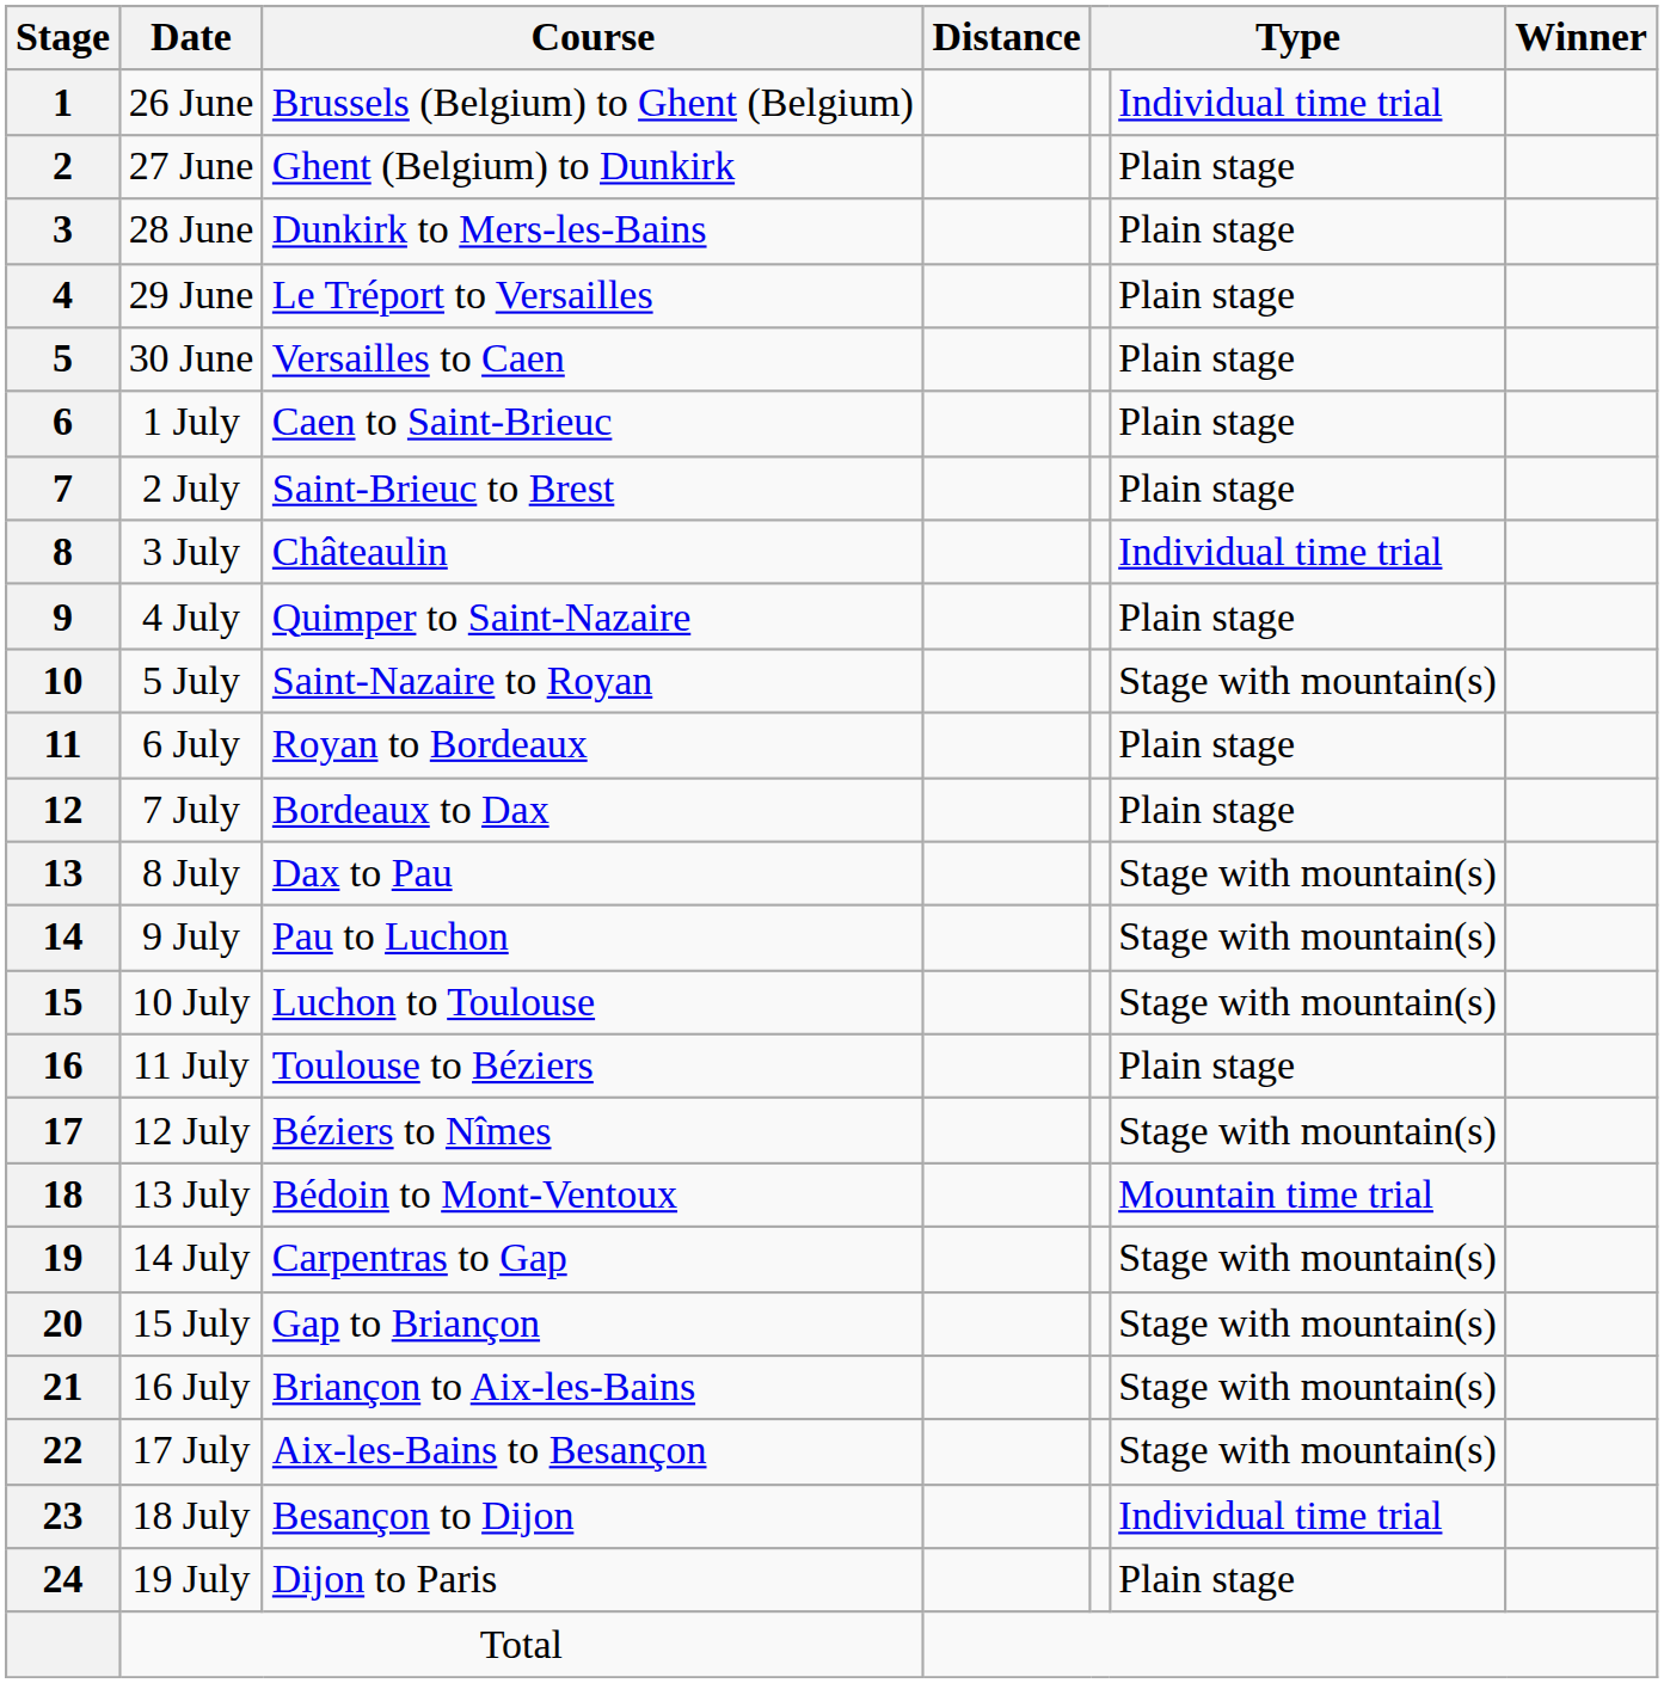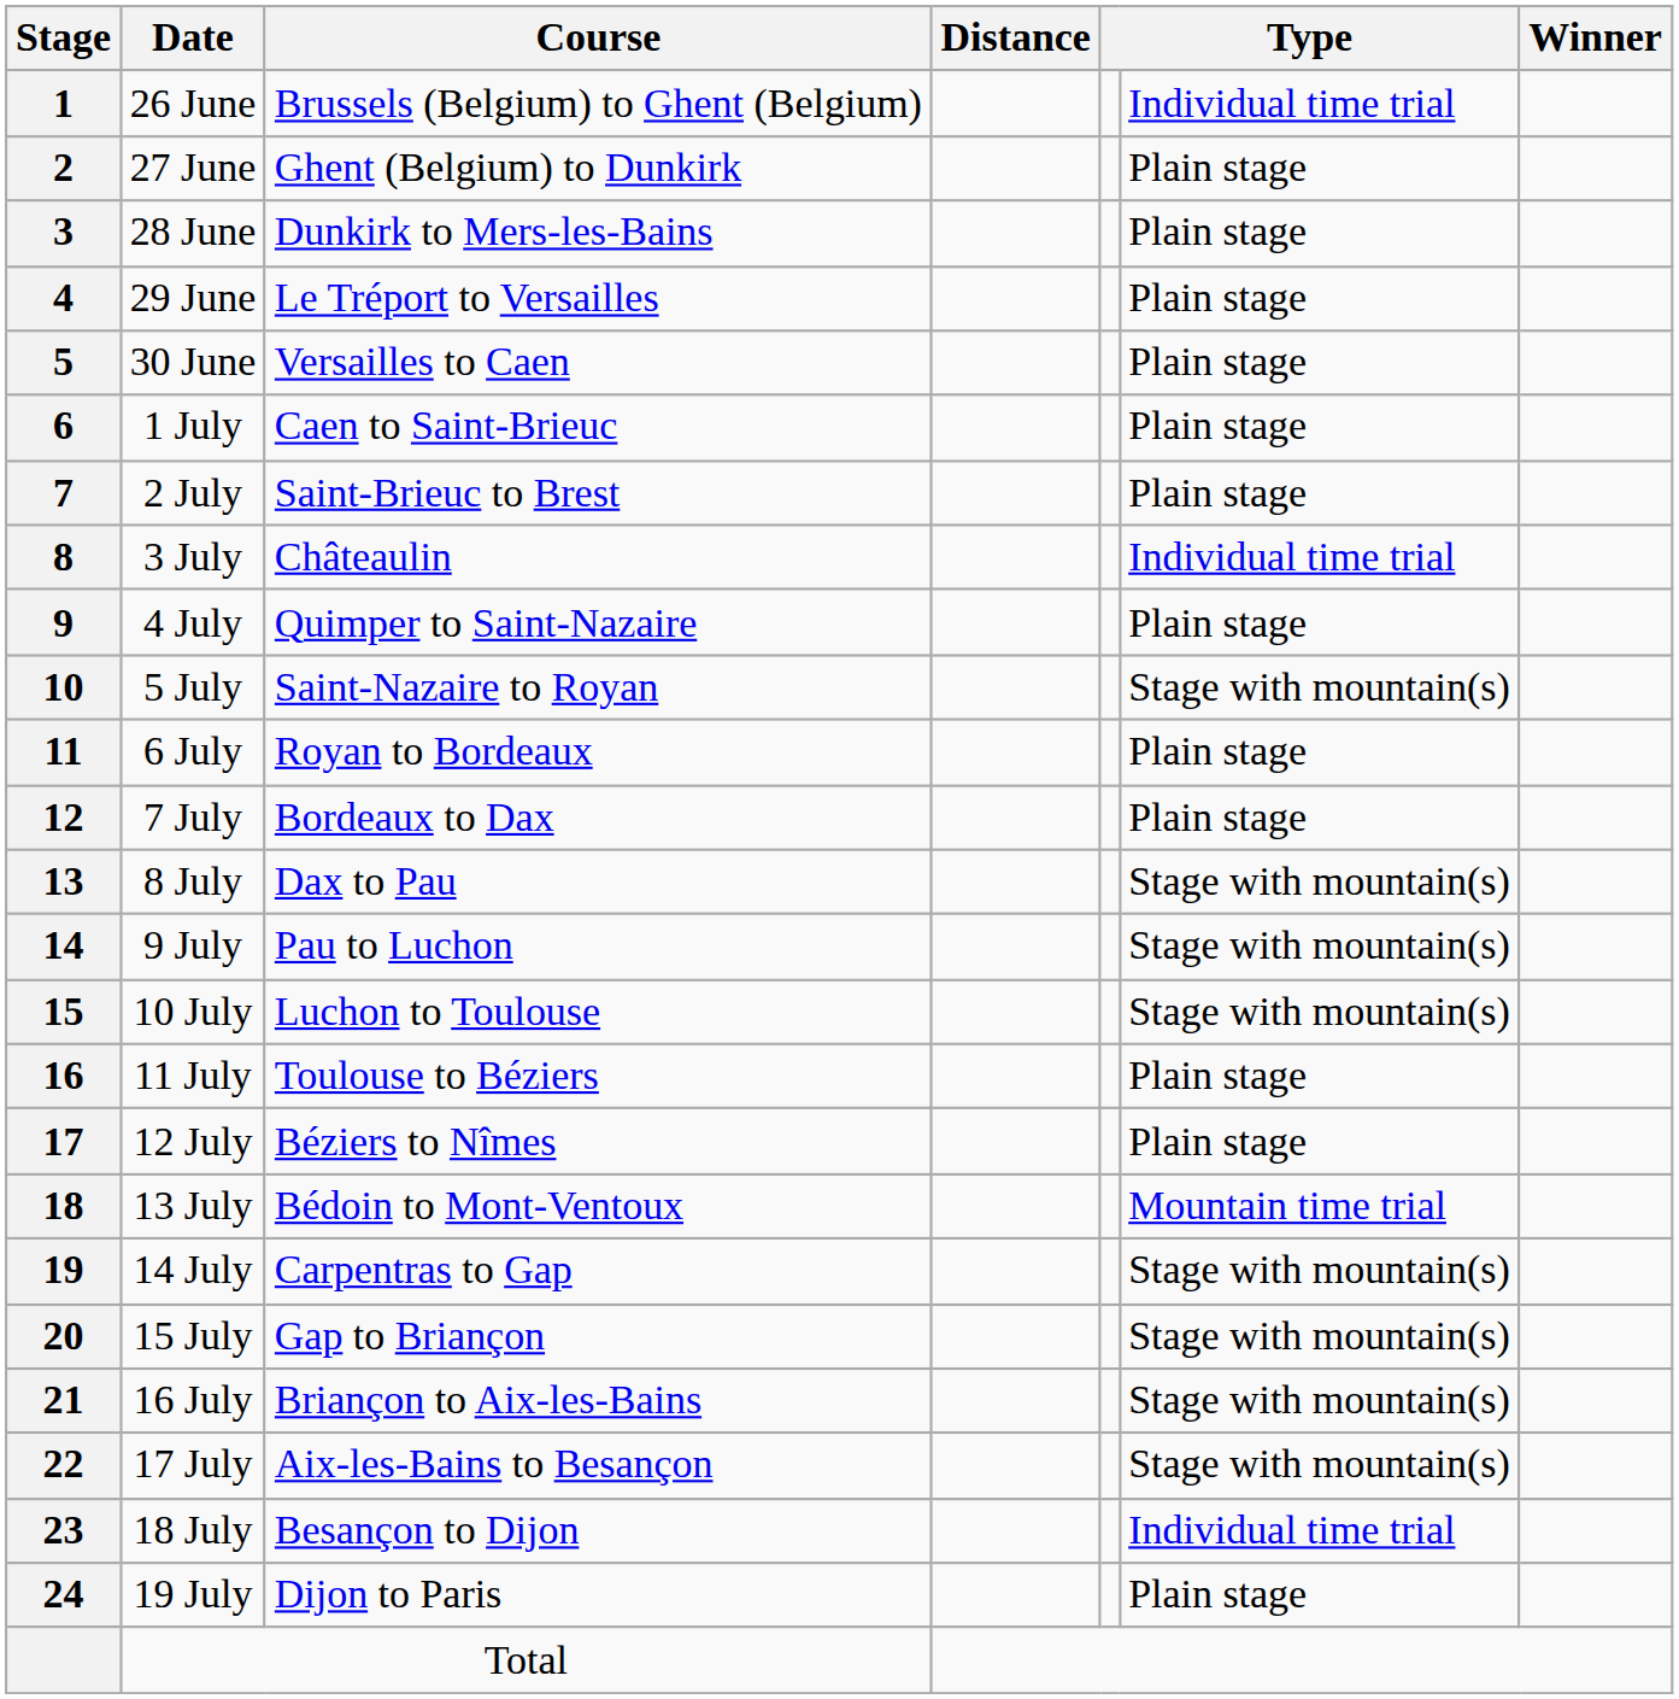12 July | column 6: Stage with mountain(s) -> Plain stage
